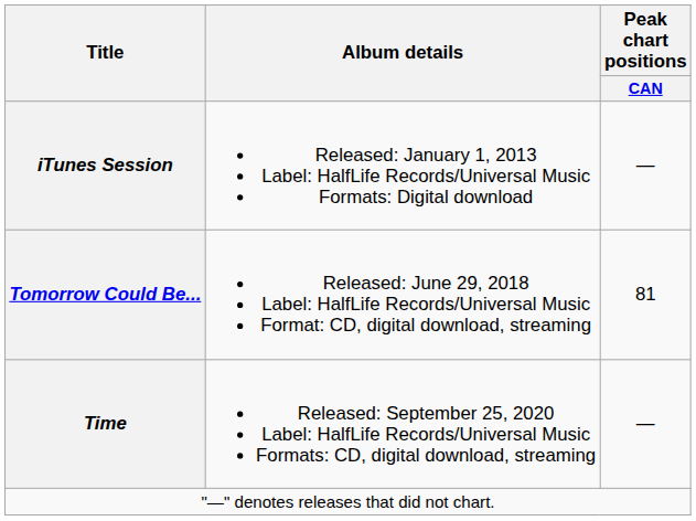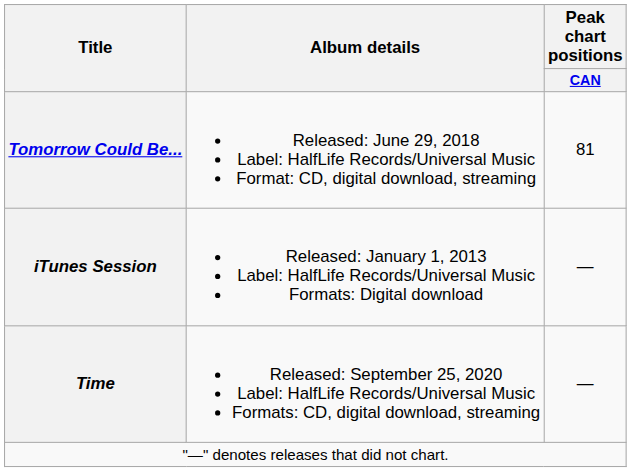rows swapped: iTunes Session <-> Tomorrow Could Be...
